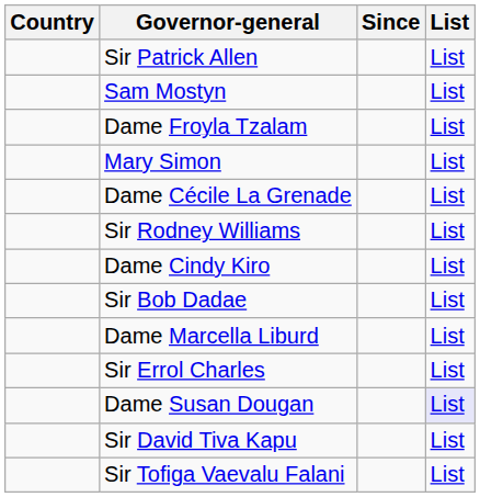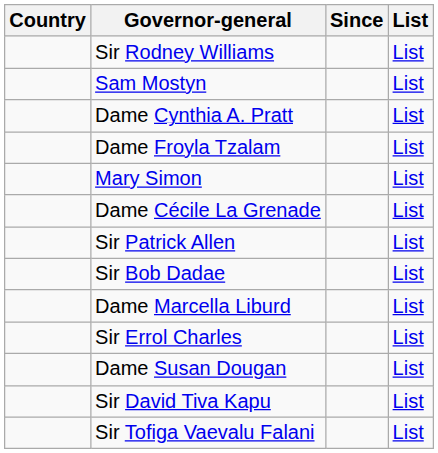rows swapped: Sir Rodney Williams <-> Sir Patrick Allen
+ row: Dame Cynthia A. Pratt | List
- row: Dame Cindy Kiro | List
Dame Susan Dougan | List: lavender background -> no background
